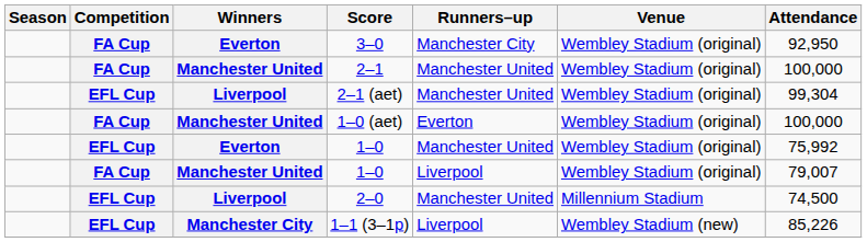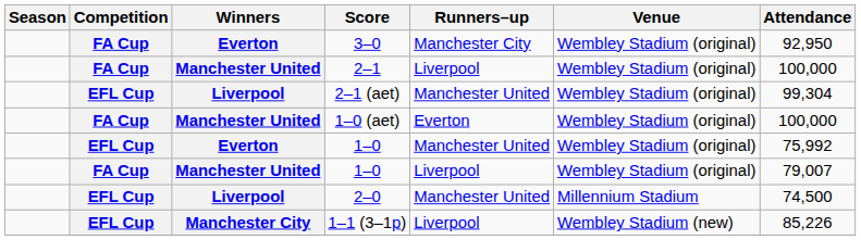2–1 | Runners–up: Manchester United -> Liverpool
